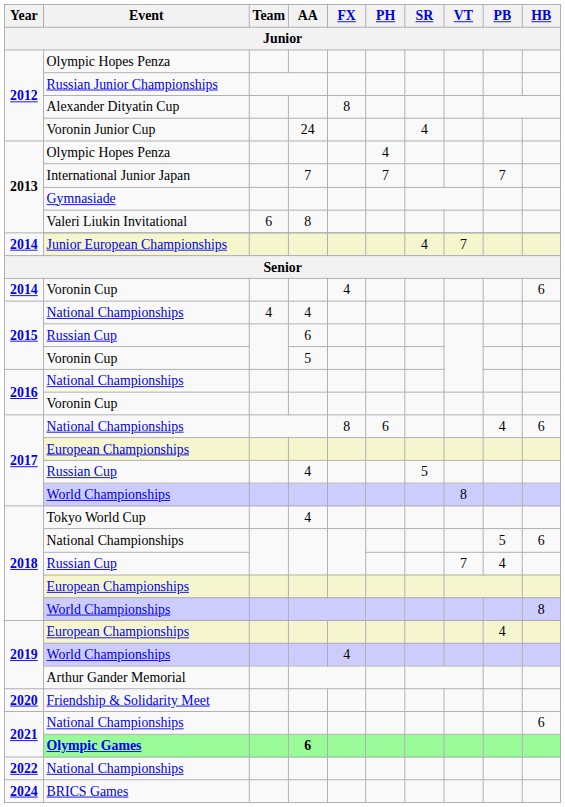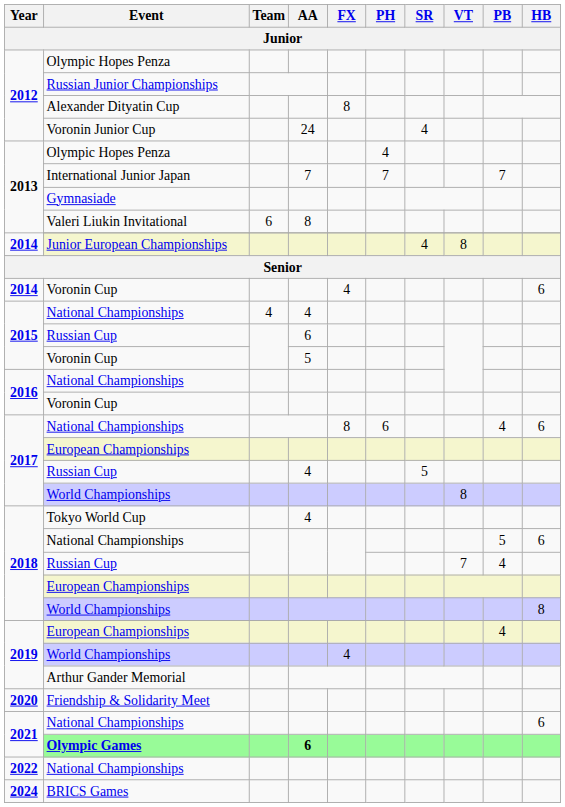Junior European Championships | VT: 7 -> 8
